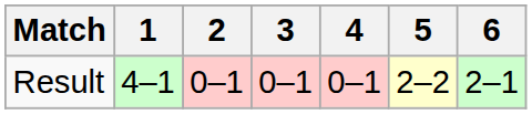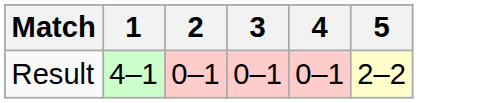- column: 6 | 2–1
